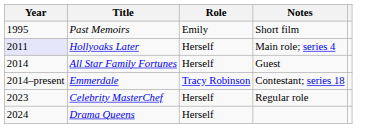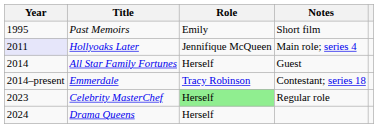Hollyoaks Later | Role: Herself -> Jennifique McQueen
Celebrity MasterChef | Role: no background -> lightgreen background
